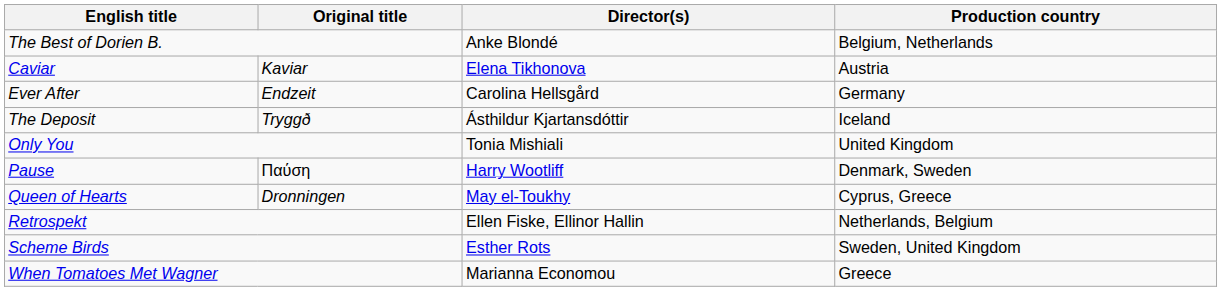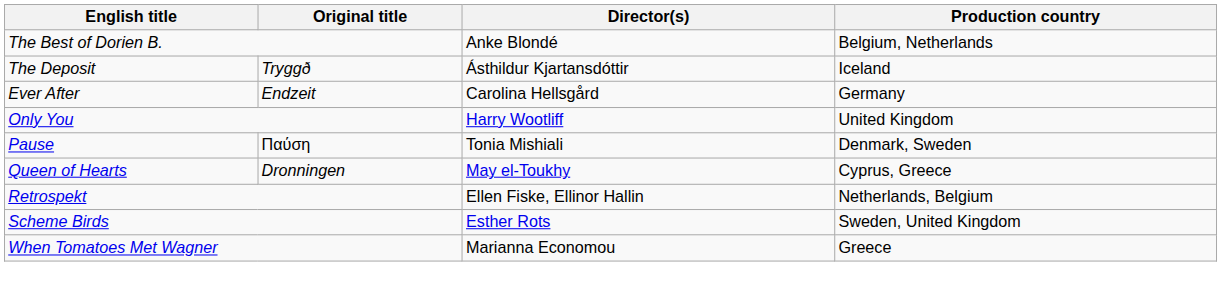- row: Caviar | Kaviar | Elena Tikhonova | Austria
rows swapped: The Deposit <-> Ever After
Only You | Director(s): Tonia Mishiali -> Harry Wootliff
Pause | Director(s): Harry Wootliff -> Tonia Mishiali
